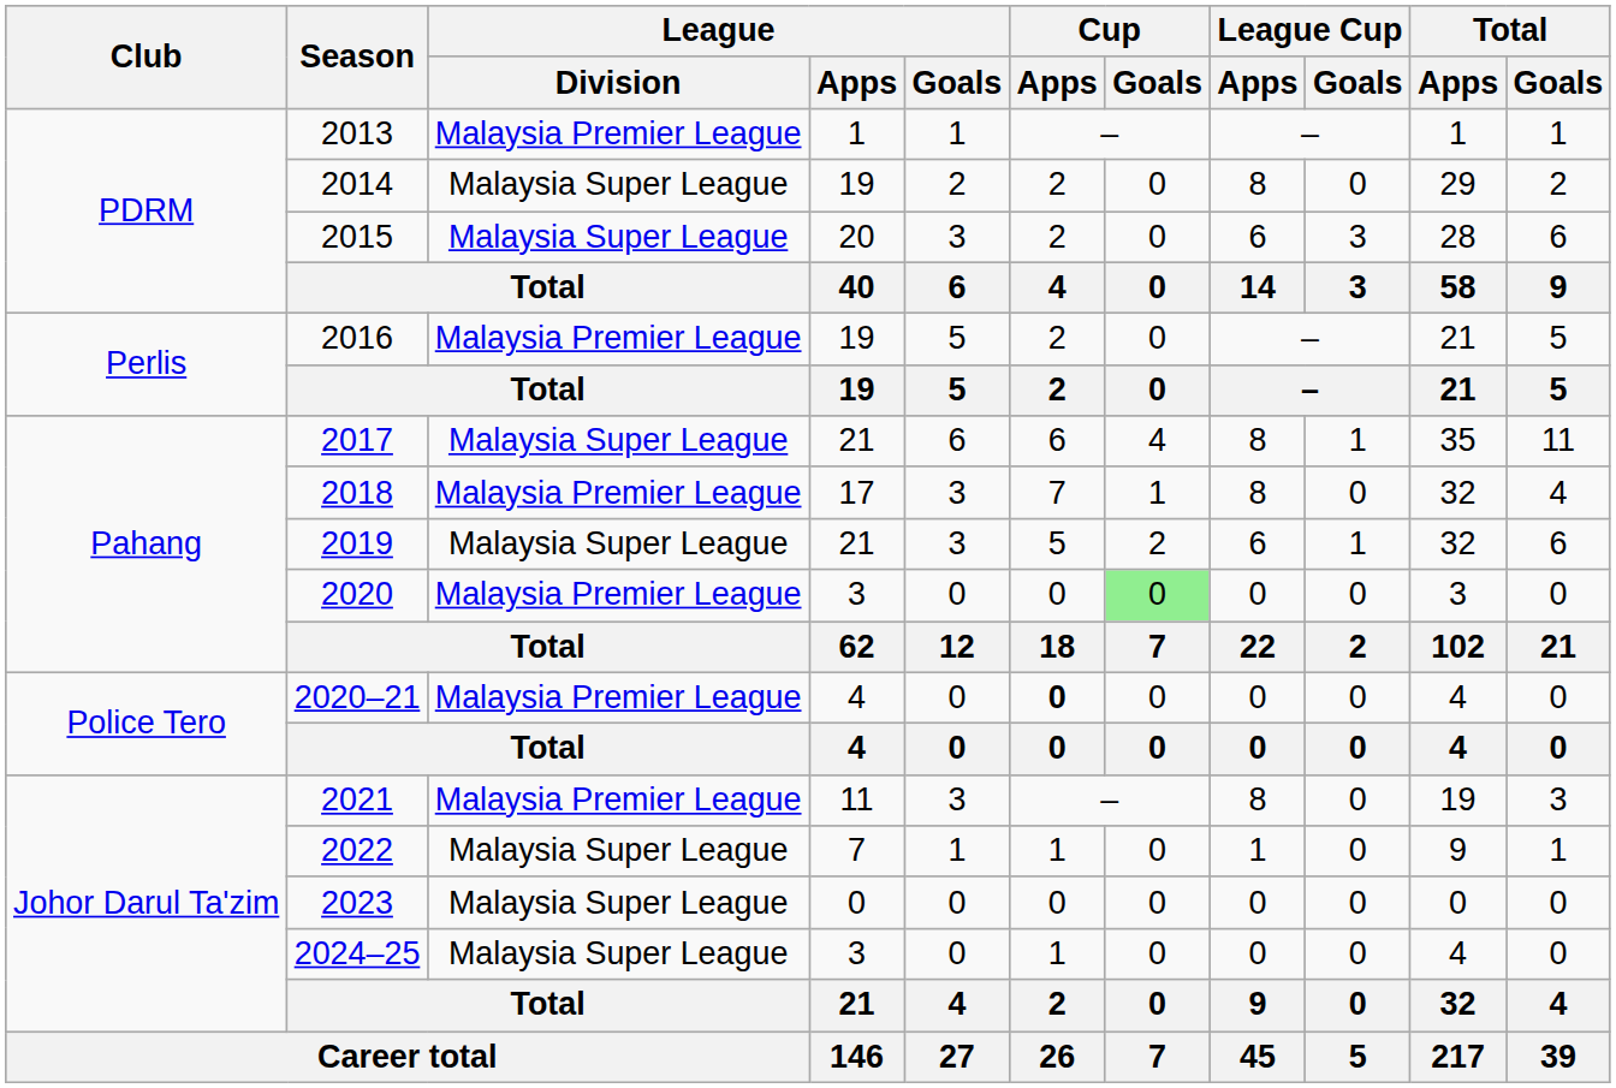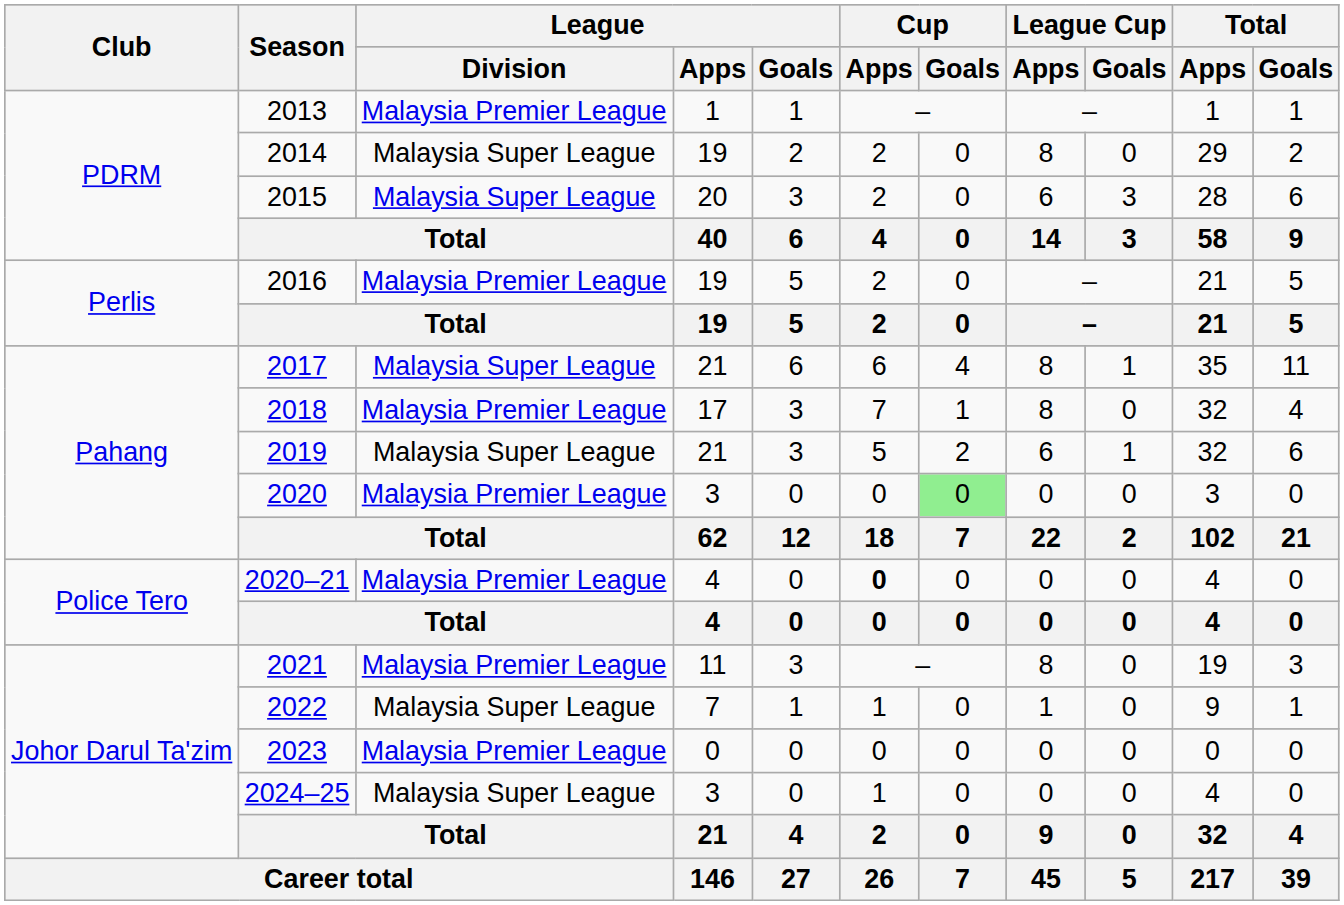2023 | League / Division: Malaysia Super League -> Malaysia Premier League
